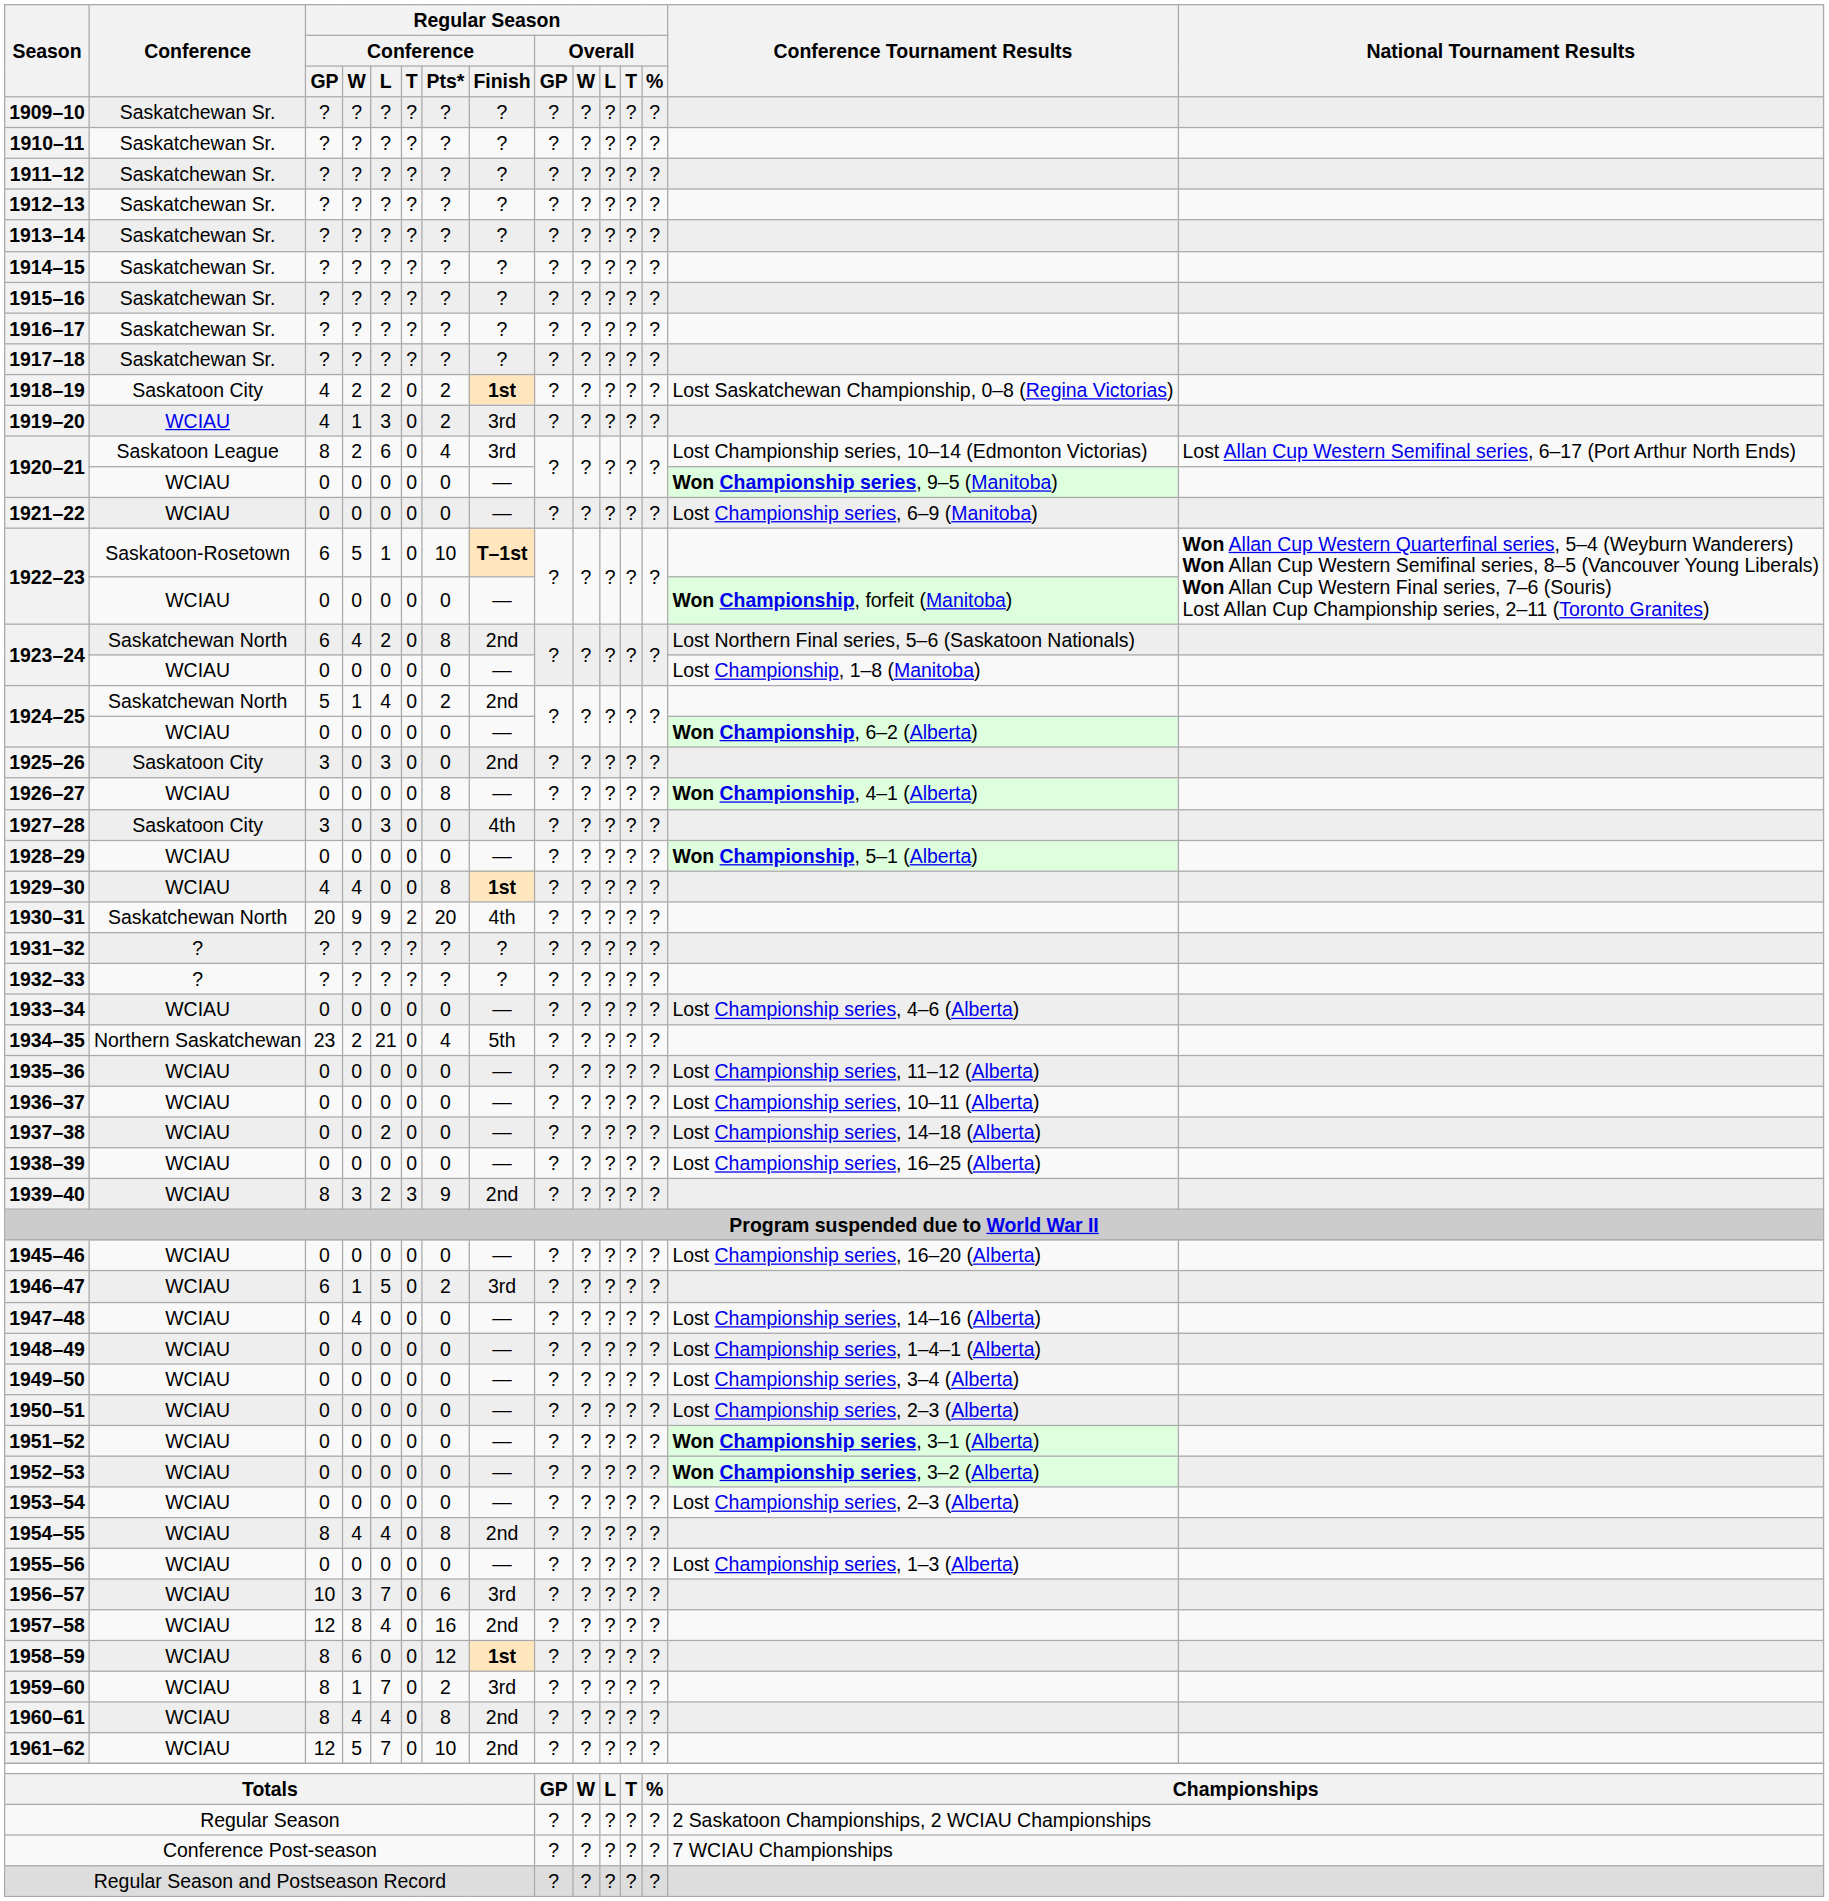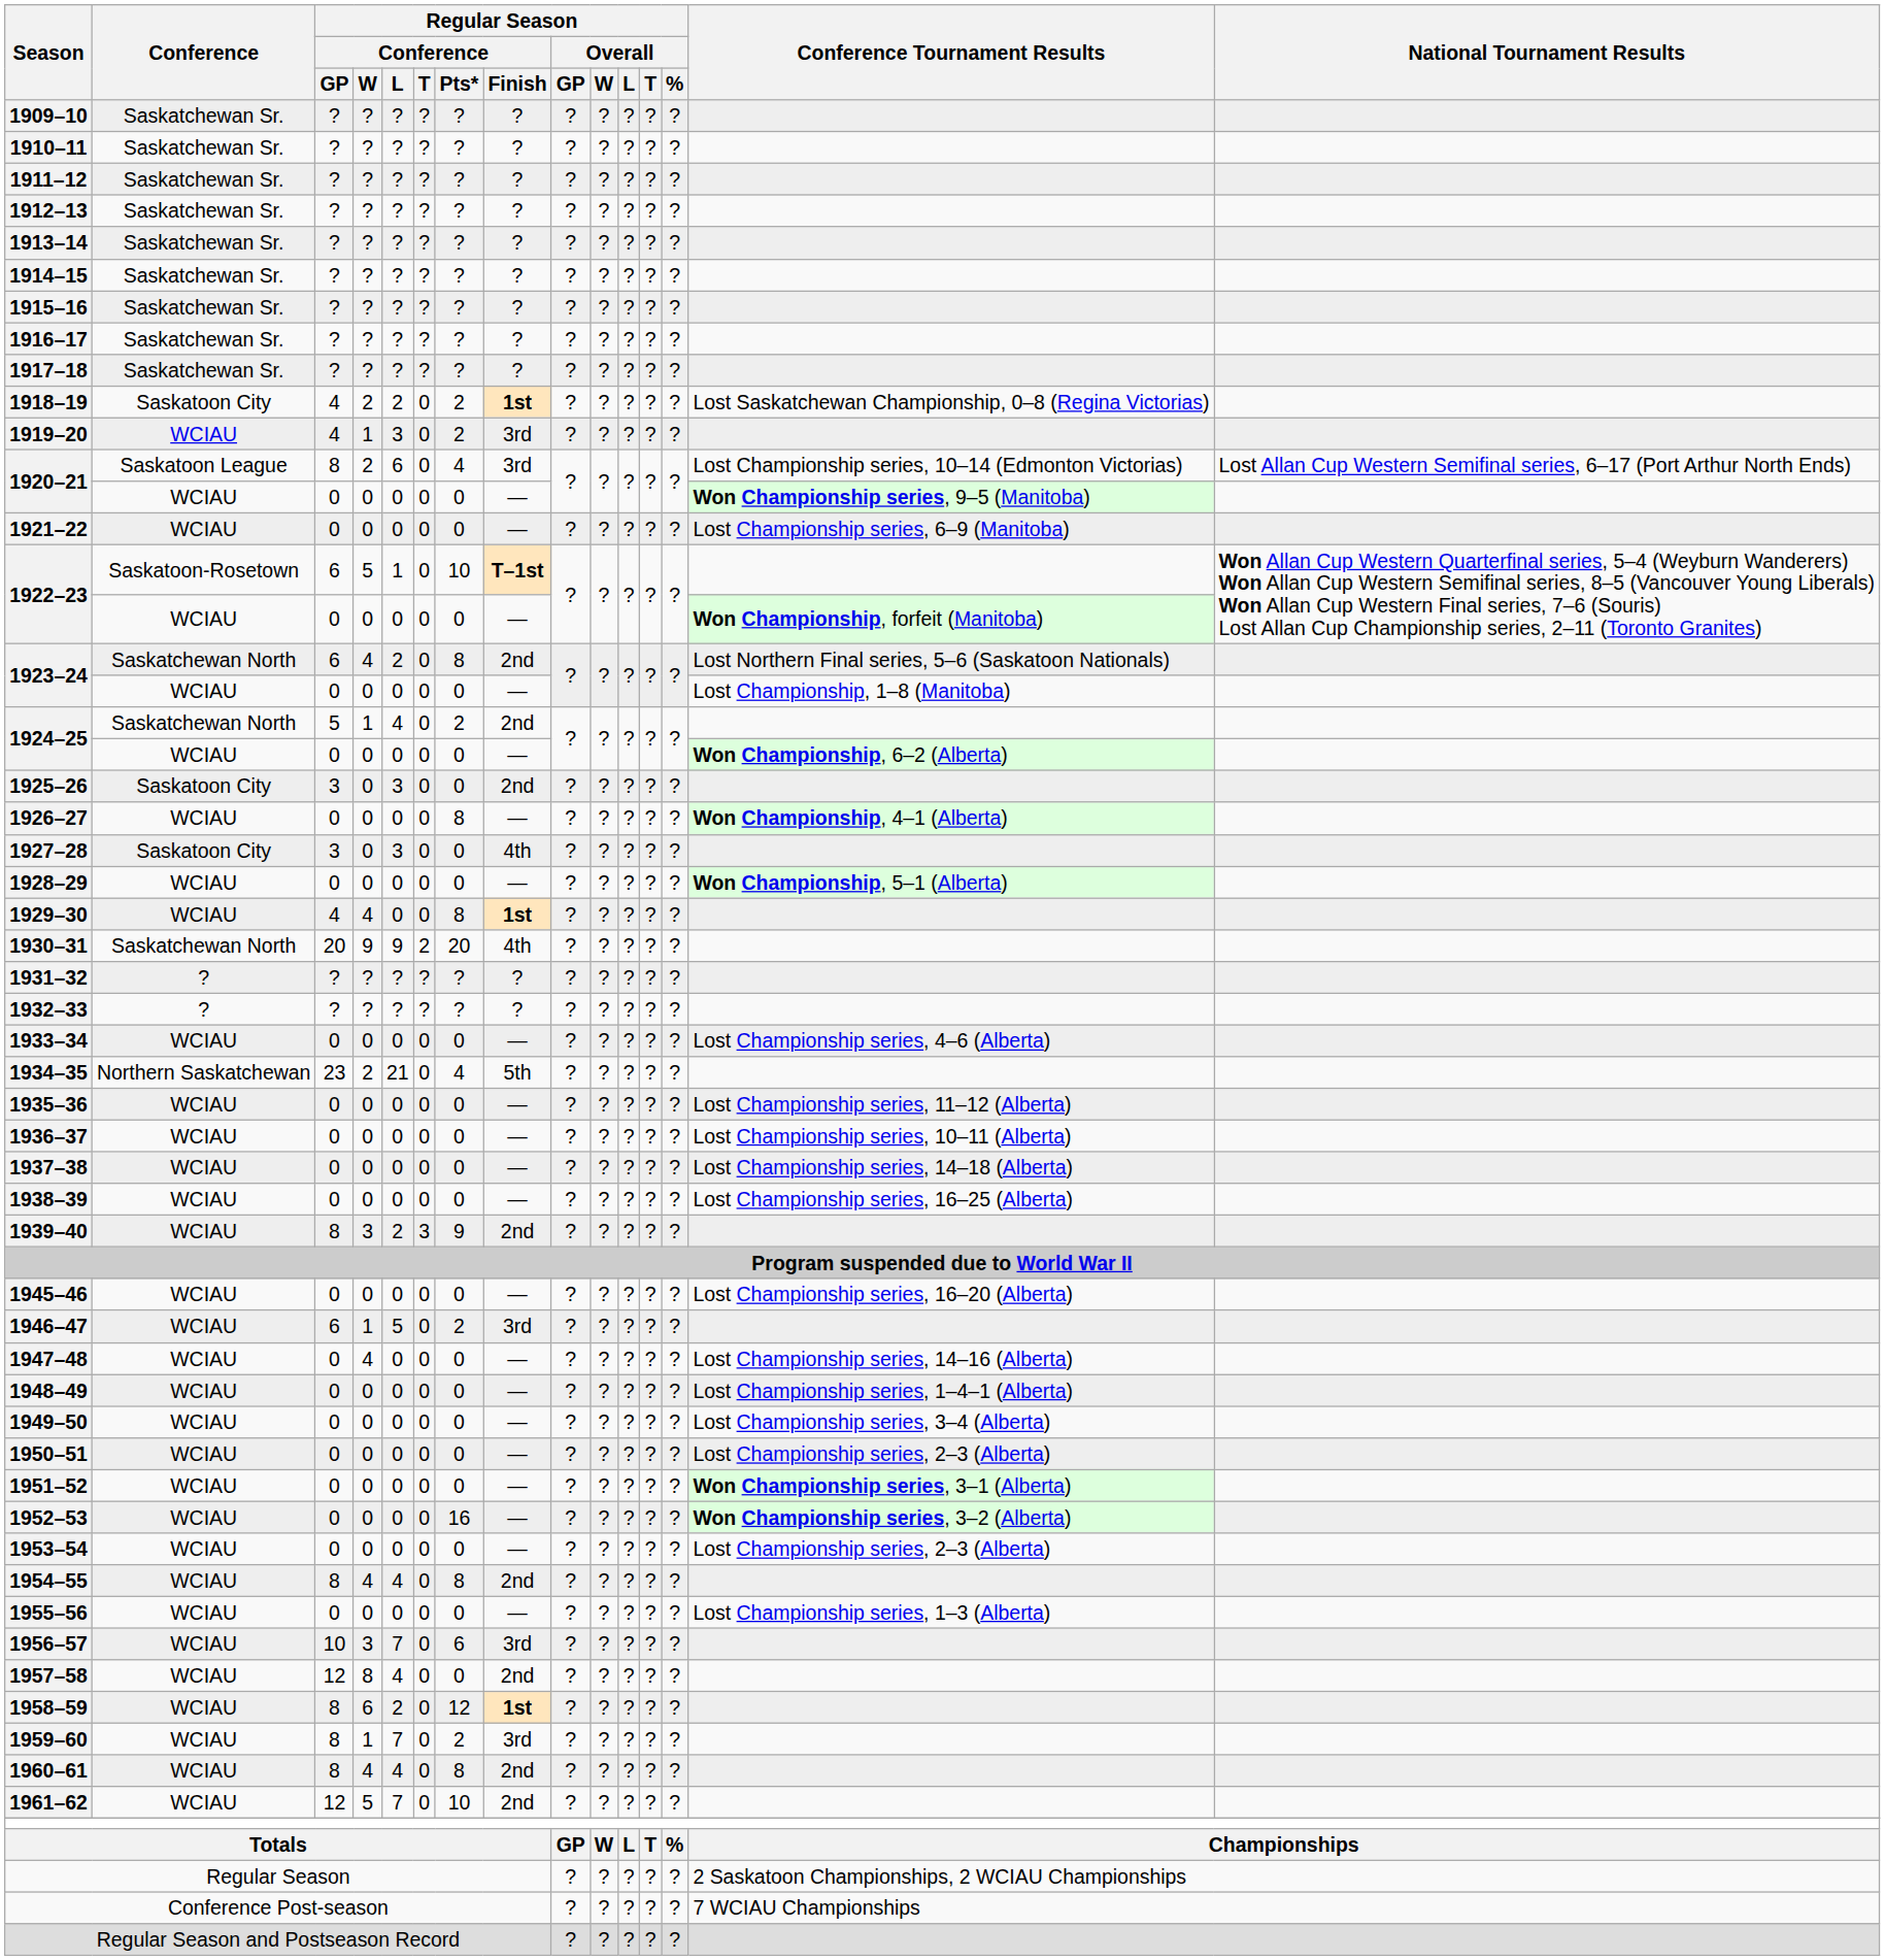1937–38 | Regular Season / Conference / L: 2 -> 0
1952–53 | Regular Season / Conference / Pts*: 0 -> 16
1957–58 | Regular Season / Conference / Pts*: 16 -> 0
1958–59 | Regular Season / Conference / L: 0 -> 2
